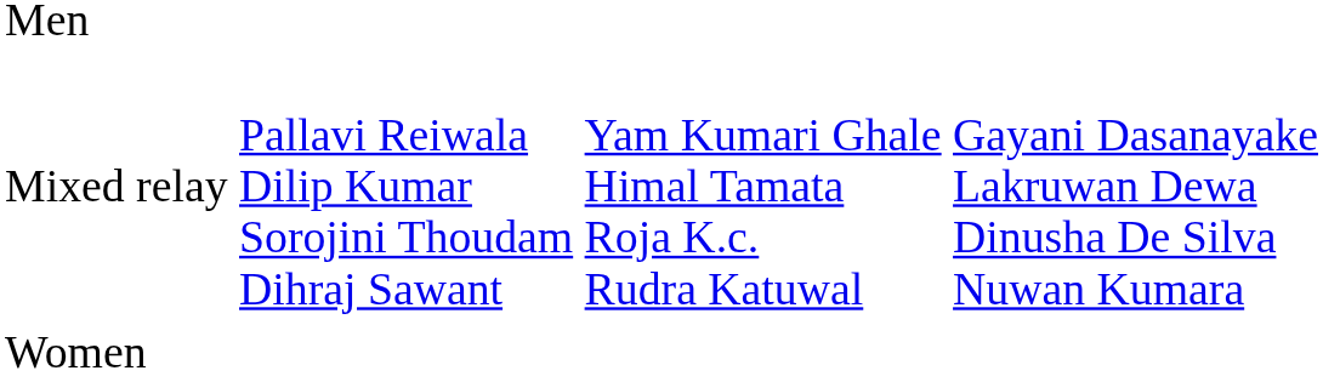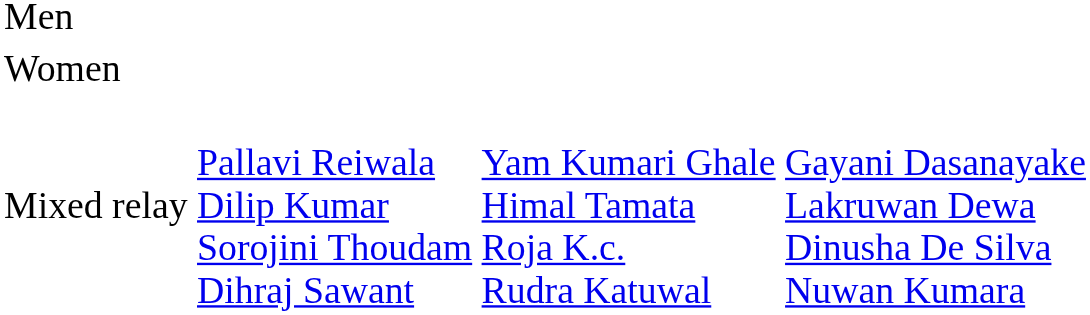rows swapped: Women <-> Mixed relay
